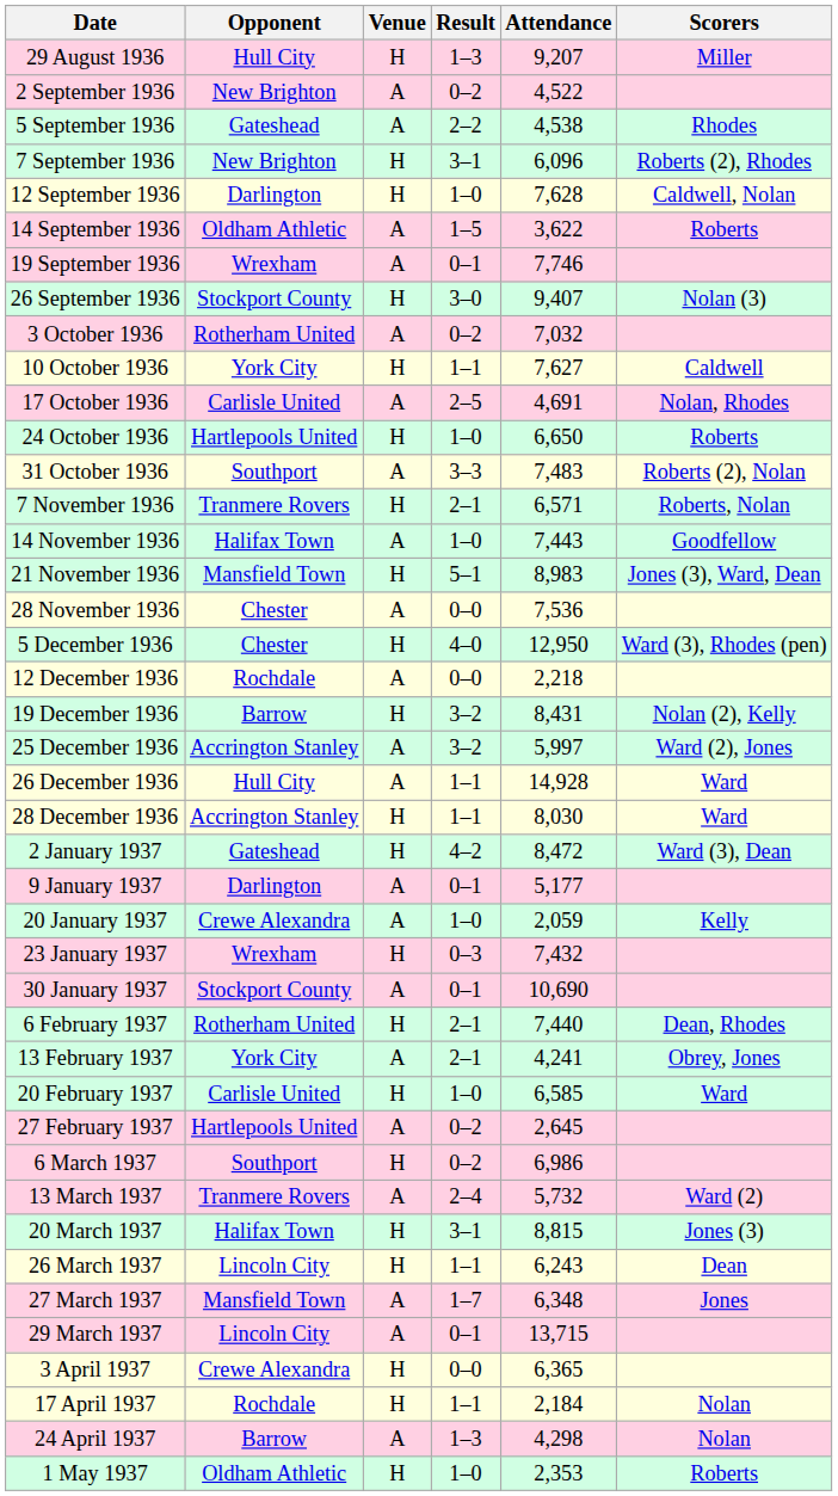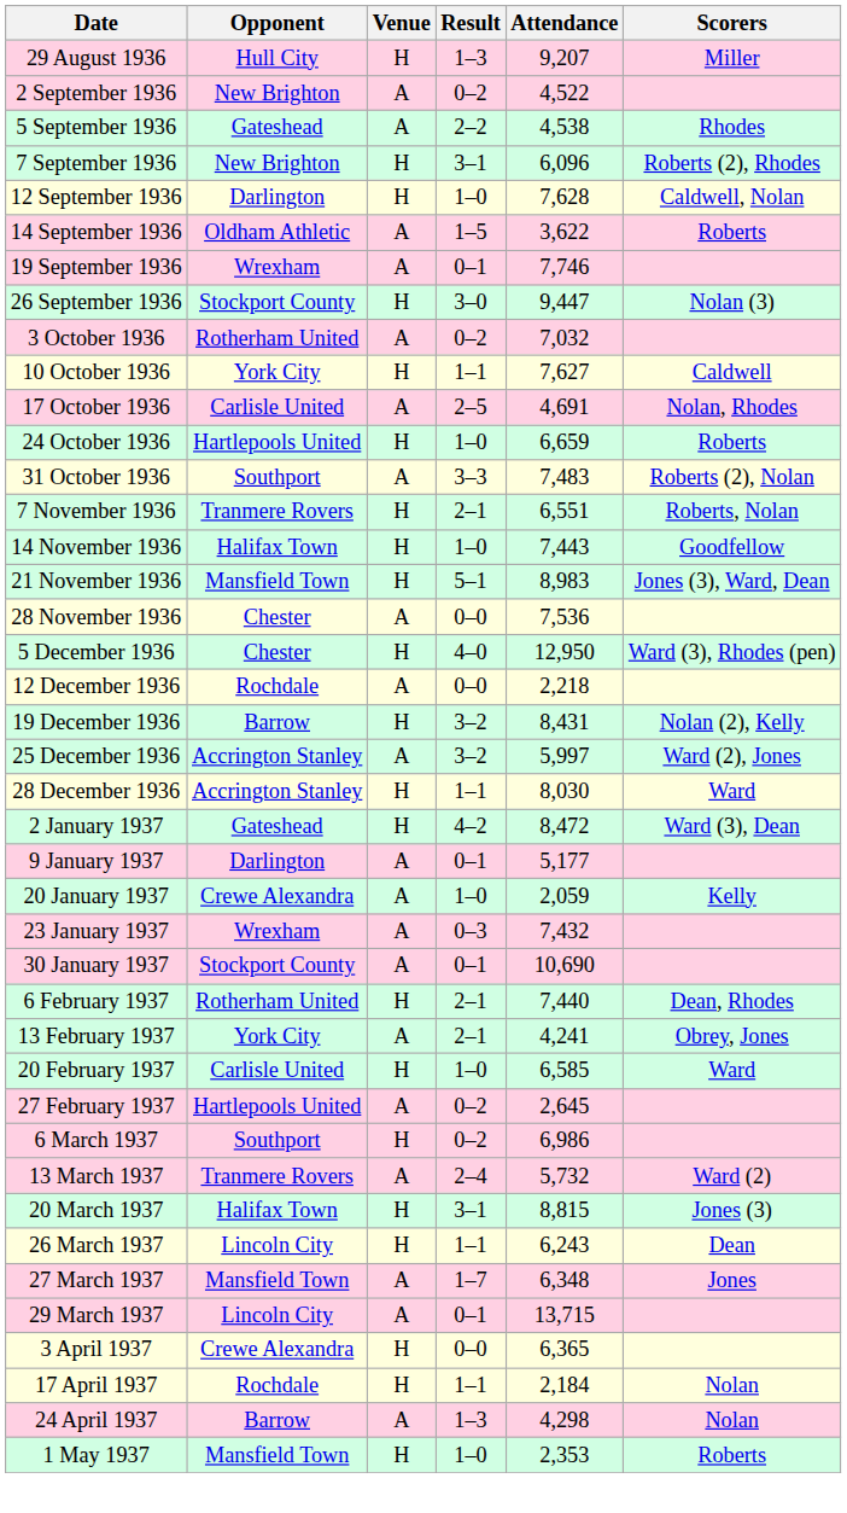26 September 1936 | Attendance: 9,407 -> 9,447
24 October 1936 | Attendance: 6,650 -> 6,659
7 November 1936 | Attendance: 6,571 -> 6,551
14 November 1936 | Venue: A -> H
- row: 26 December 1936 | Hull City | A | 1–1 | 14,928 | Ward
23 January 1937 | Venue: H -> A
1 May 1937 | Opponent: Oldham Athletic -> Mansfield Town
